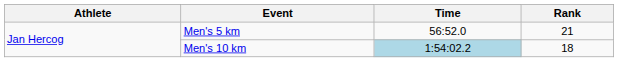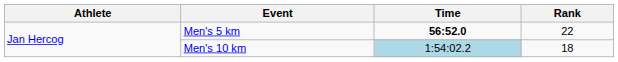Men's 5 km | Time: normal -> bold
Men's 5 km | Rank: 21 -> 22
